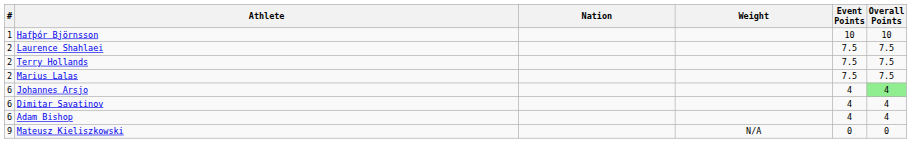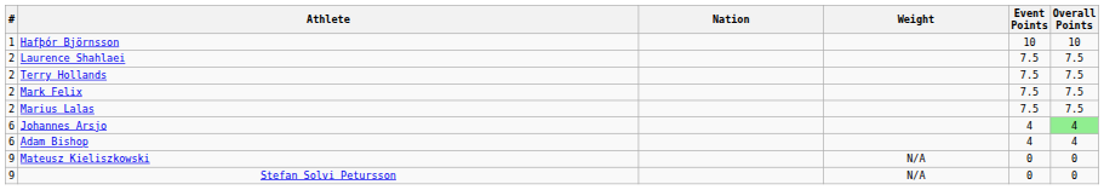+ row: 2 | Mark Felix | 7.5 | 7.5
- row: 6 | Dimitar Savatinov | 4 | 4
+ row: 9 | Stefan Solvi Petursson | N/A | 0 | 0
